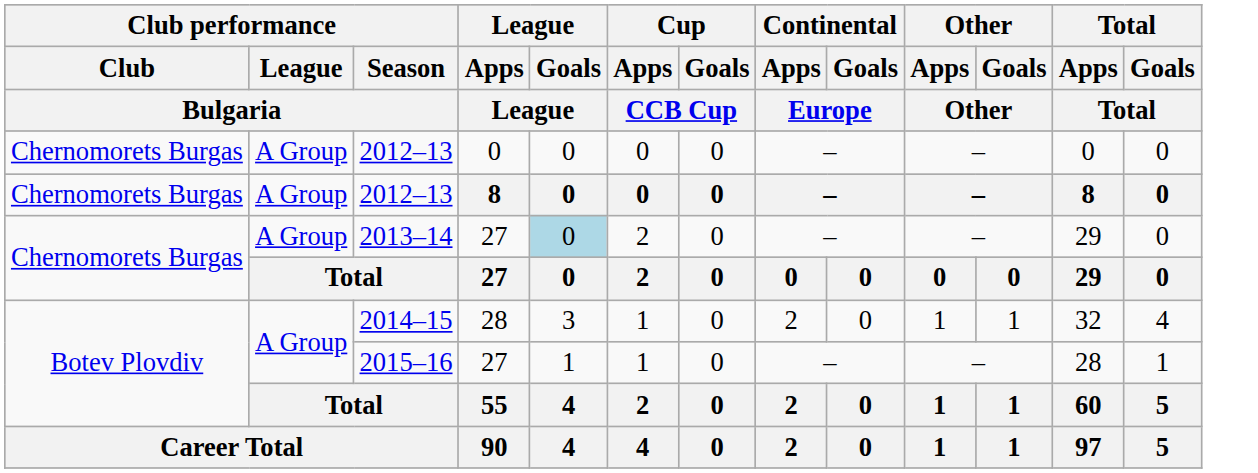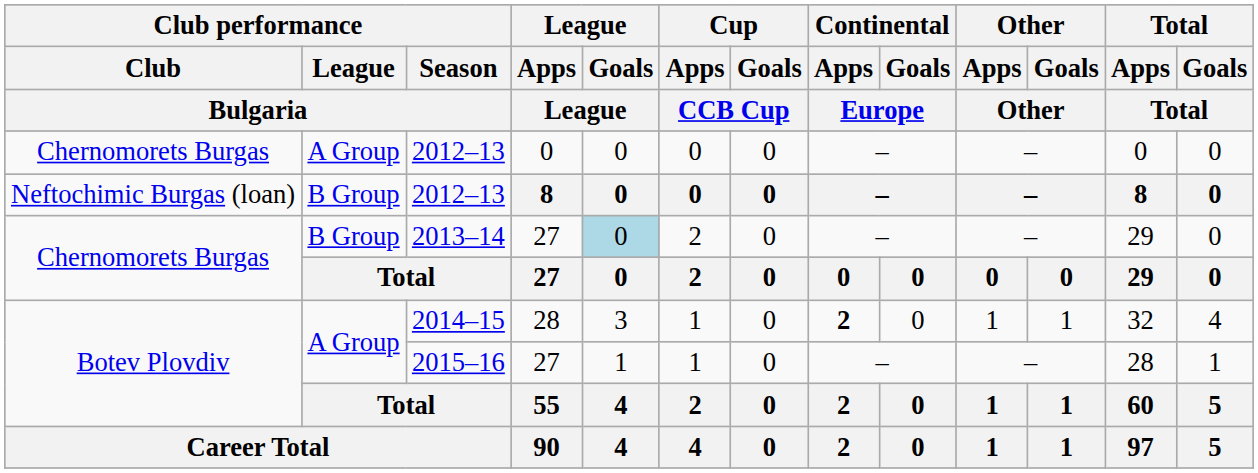2012–13 / 8 | Club performance / Club / Bulgaria: Chernomorets Burgas -> Neftochimic Burgas (loan)
2012–13 / 8 | Club performance / League / Bulgaria: A Group -> B Group
2013–14 | Club performance / League / Bulgaria: A Group -> B Group
2014–15 | Continental / Apps / Europe: normal -> bold
